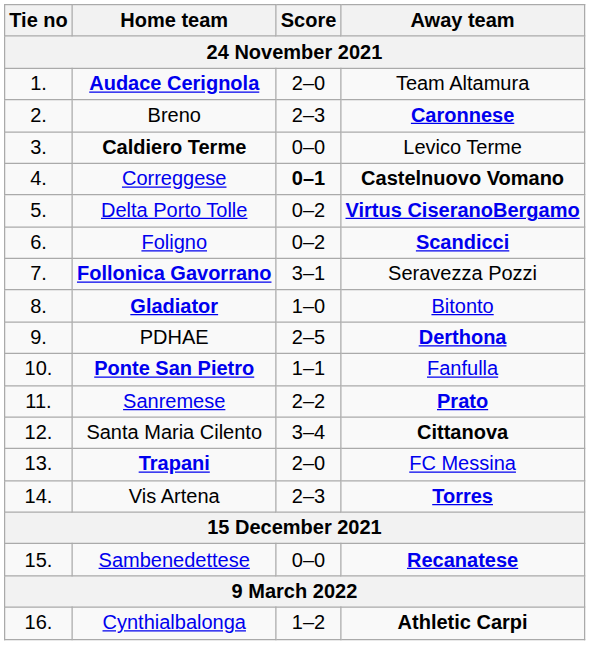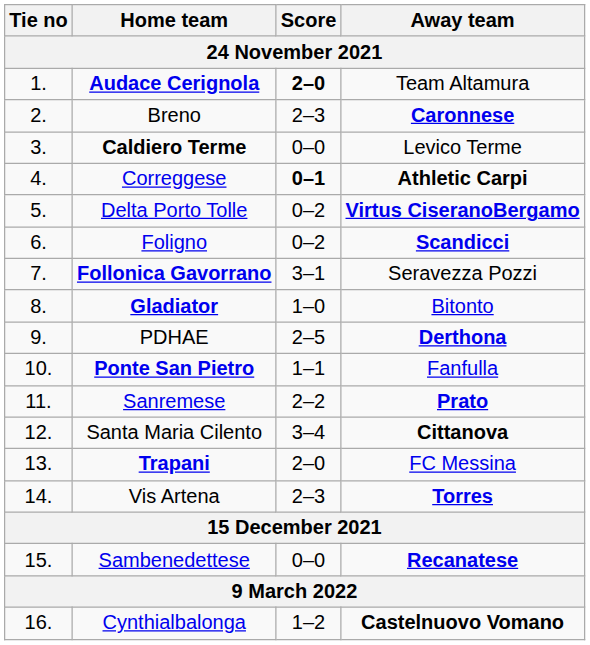Audace Cerignola | Score: normal -> bold
Correggese | Away team: Castelnuovo Vomano -> Athletic Carpi
Cynthialbalonga | Away team: Athletic Carpi -> Castelnuovo Vomano
